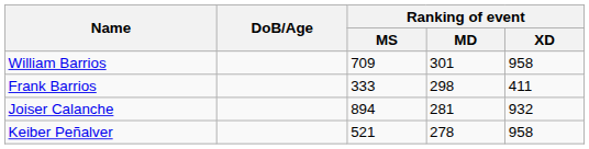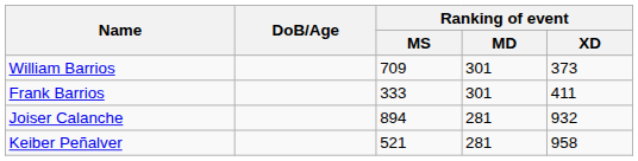William Barrios | Ranking of event / XD: 958 -> 373
Frank Barrios | Ranking of event / MD: 298 -> 301
Keiber Peñalver | Ranking of event / MD: 278 -> 281
